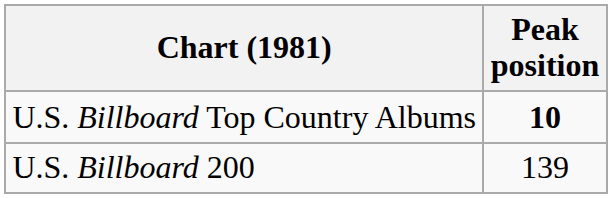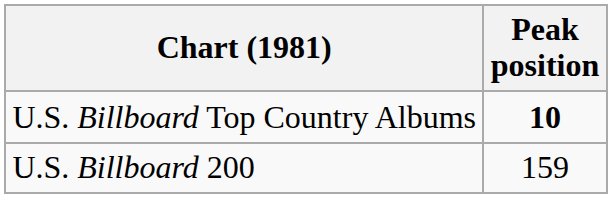U.S. Billboard 200 | Peak position: 139 -> 159
